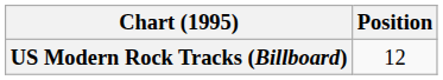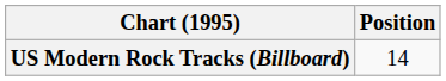US Modern Rock Tracks (Billboard) | Position: 12 -> 14
